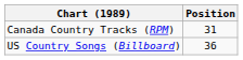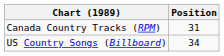US Country Songs (Billboard) | Position: 36 -> 34
